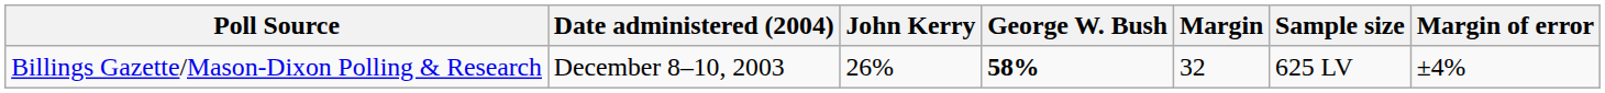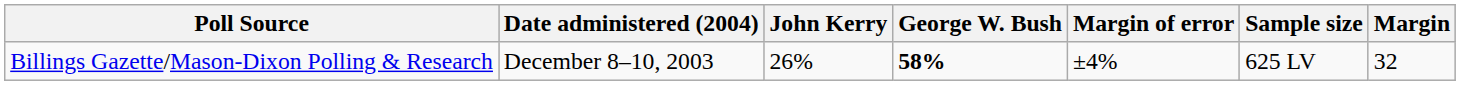columns swapped: Margin <-> Margin of error
